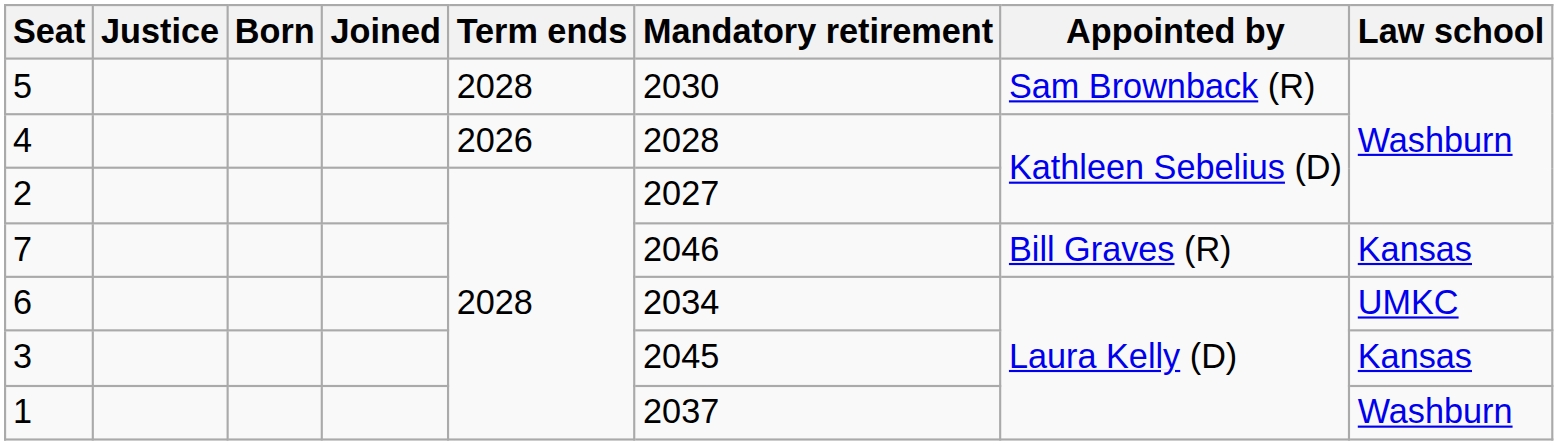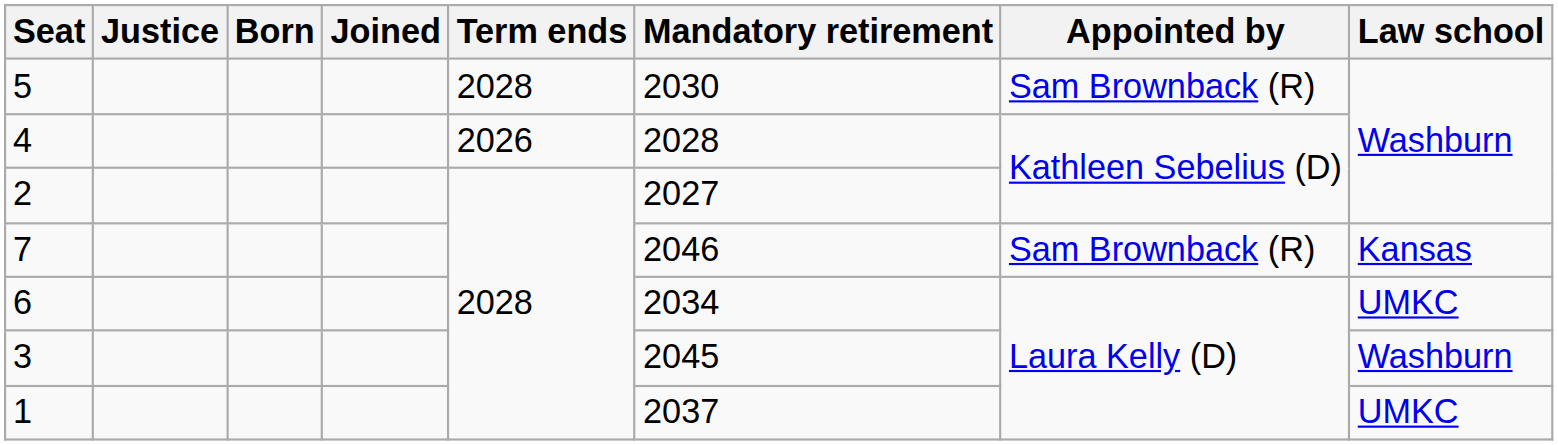7 | Appointed by: Bill Graves (R) -> Sam Brownback (R)
3 | Law school: Kansas -> Washburn
1 | Law school: Washburn -> UMKC
